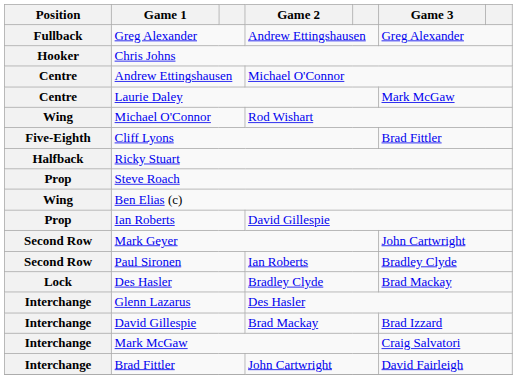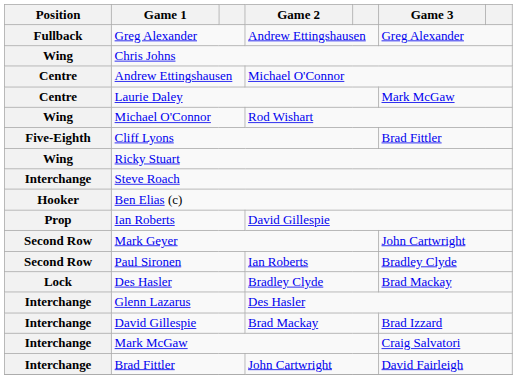Chris Johns | Position: Hooker -> Wing
Ricky Stuart | Position: Halfback -> Wing
Steve Roach | Position: Prop -> Interchange
Ben Elias (c) | Position: Wing -> Hooker
